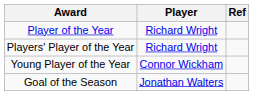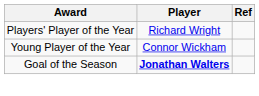- row: Player of the Year | Richard Wright
Goal of the Season | Player: normal -> bold
